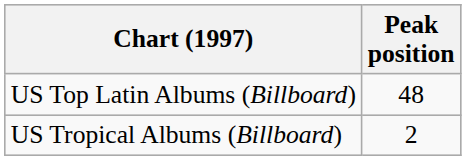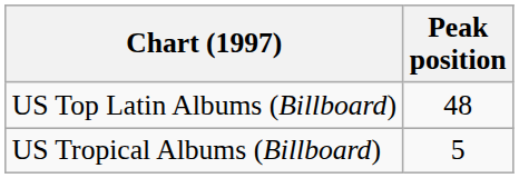US Tropical Albums (Billboard) | Peak position: 2 -> 5
